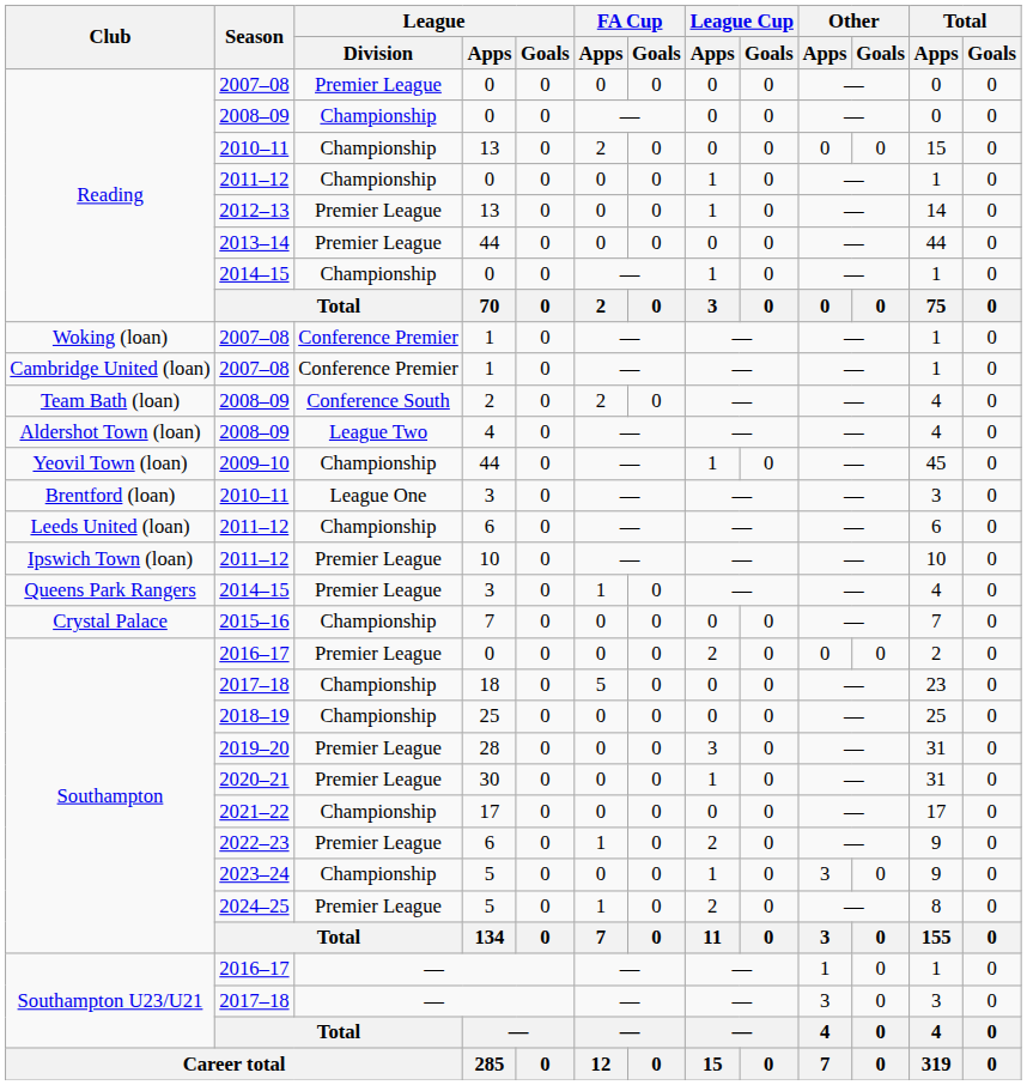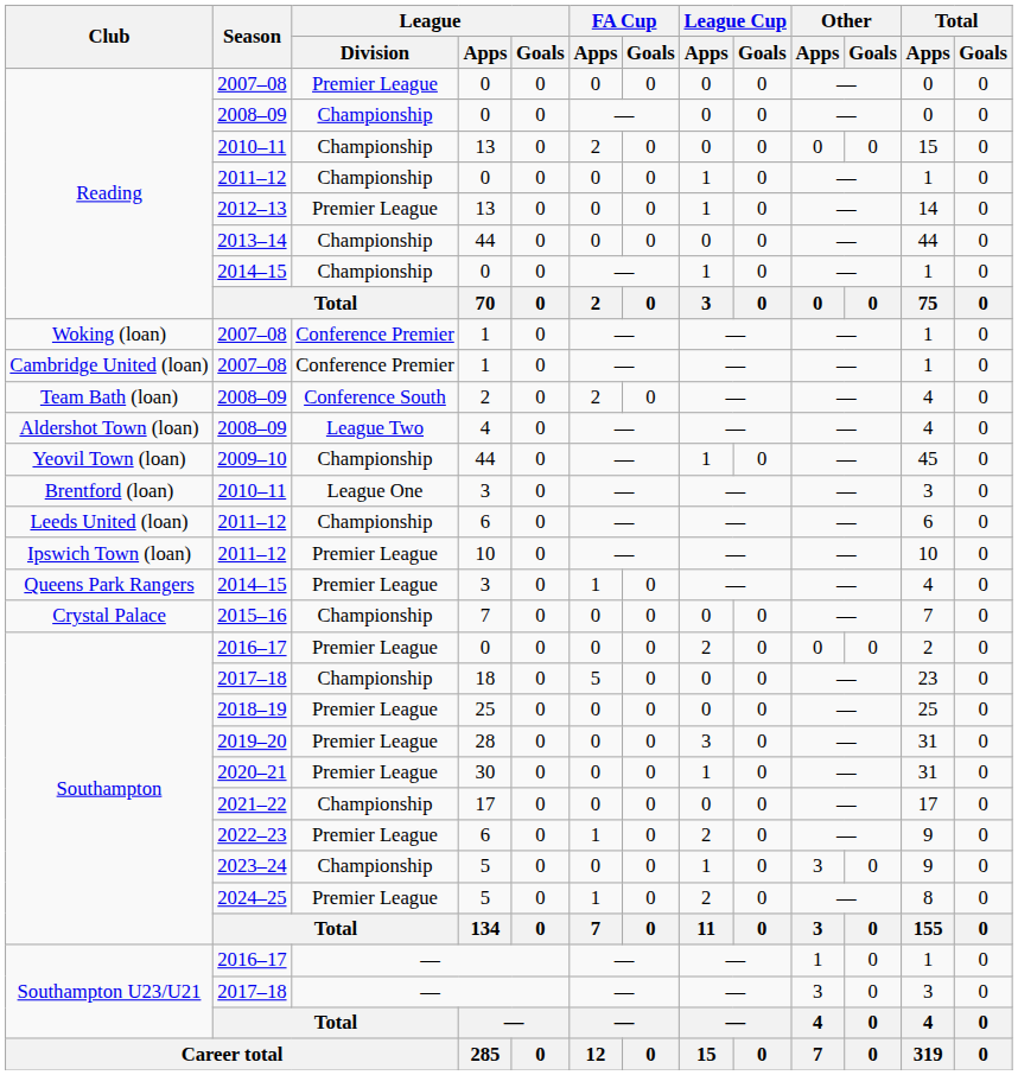2013–14 | League / Division: Premier League -> Championship
2018–19 | League / Division: Championship -> Premier League
